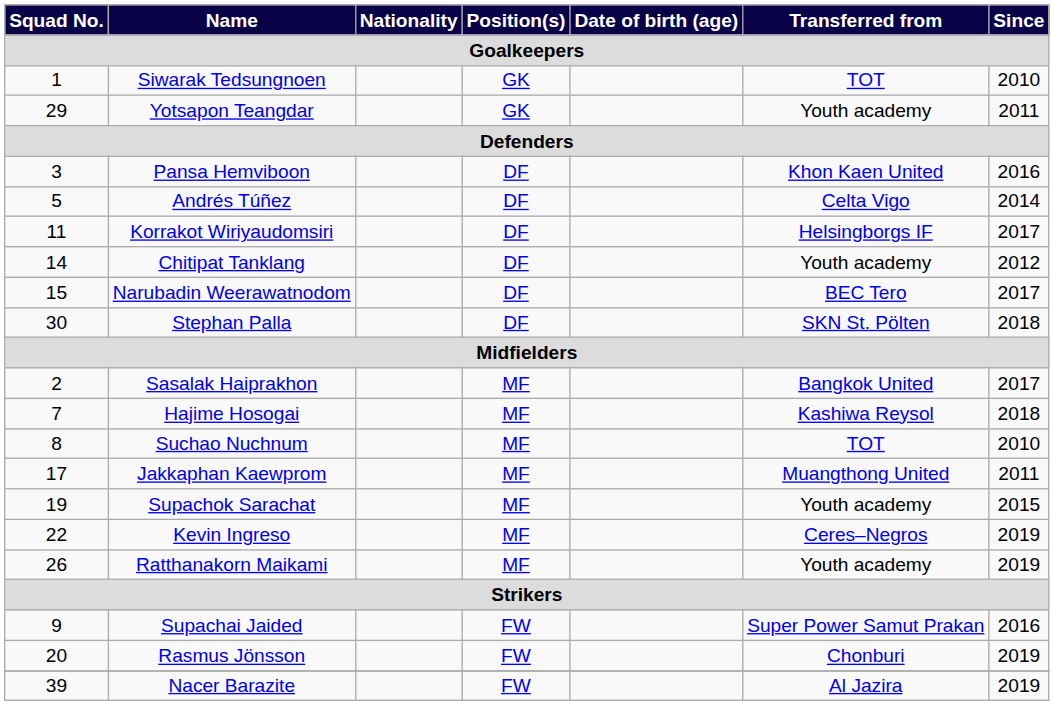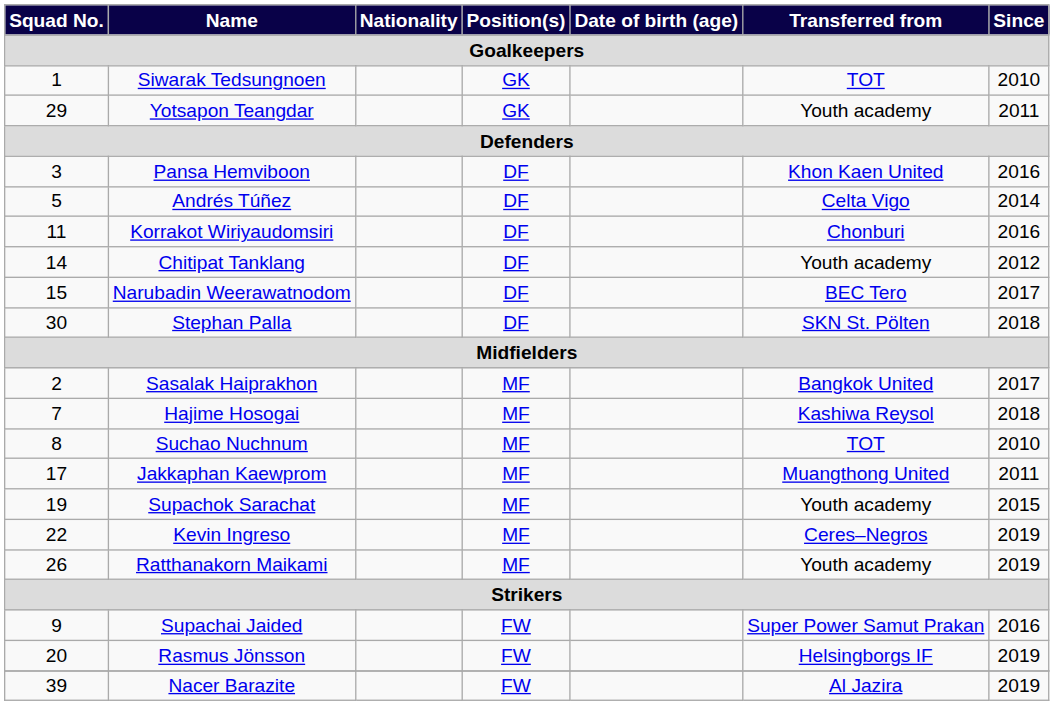Korrakot Wiriyaudomsiri | Transferred from: Helsingborgs IF -> Chonburi
Korrakot Wiriyaudomsiri | Since: 2017 -> 2016
Rasmus Jönsson | Transferred from: Chonburi -> Helsingborgs IF
